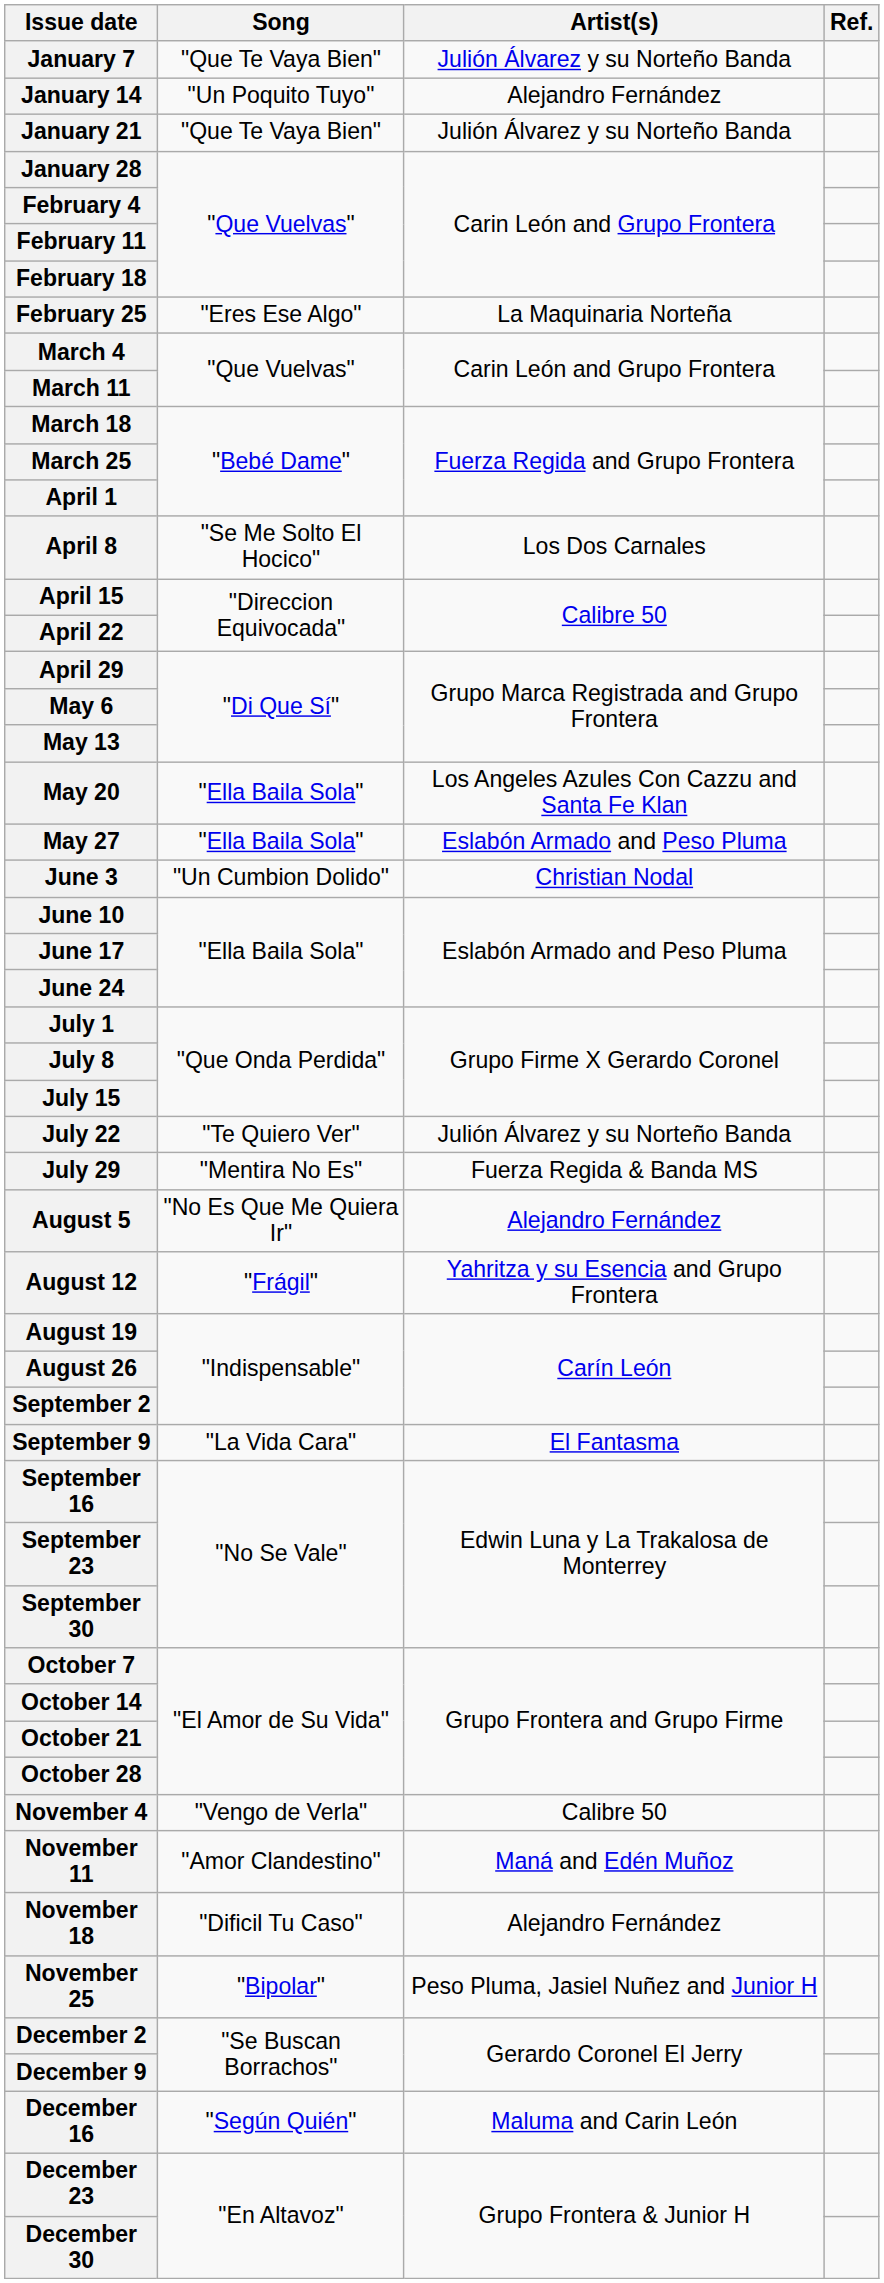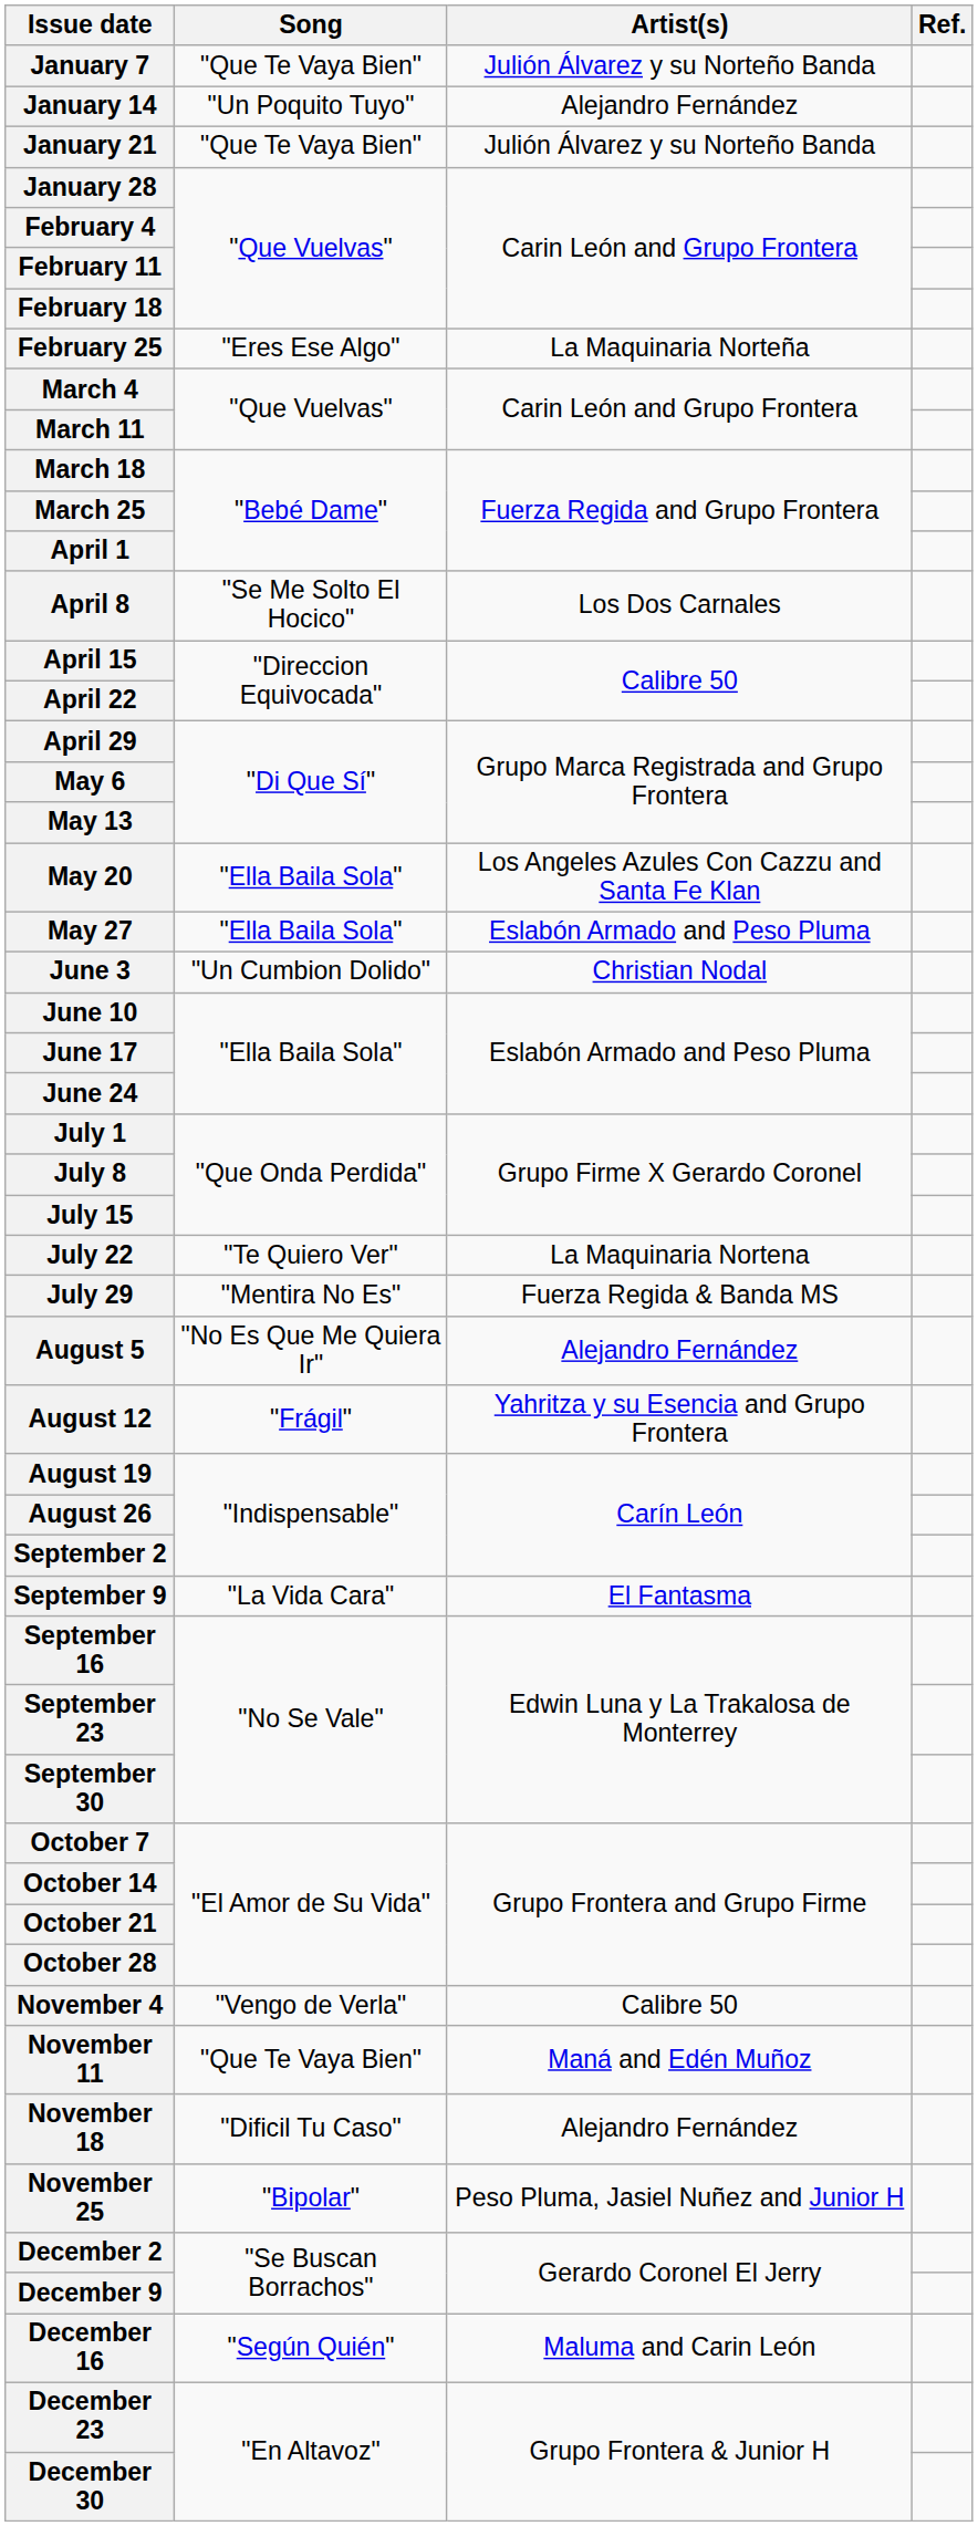July 22 | Artist(s): Julión Álvarez y su Norteño Banda -> La Maquinaria Nortena
November 11 | Song: "Amor Clandestino" -> "Que Te Vaya Bien"
